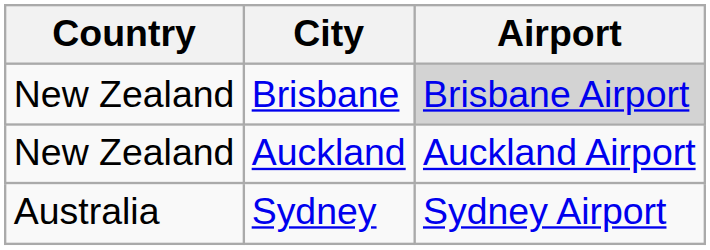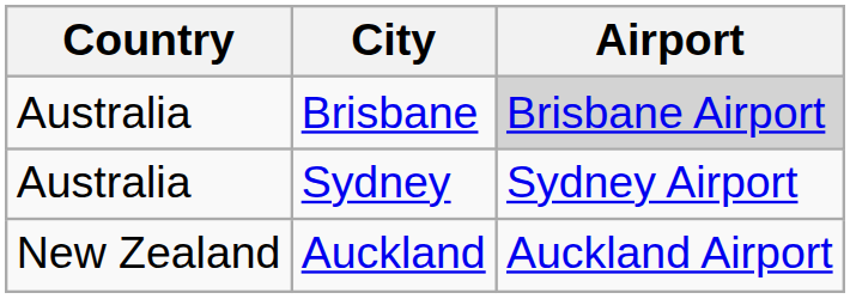Brisbane | Country: New Zealand -> Australia
rows swapped: Sydney <-> Auckland
